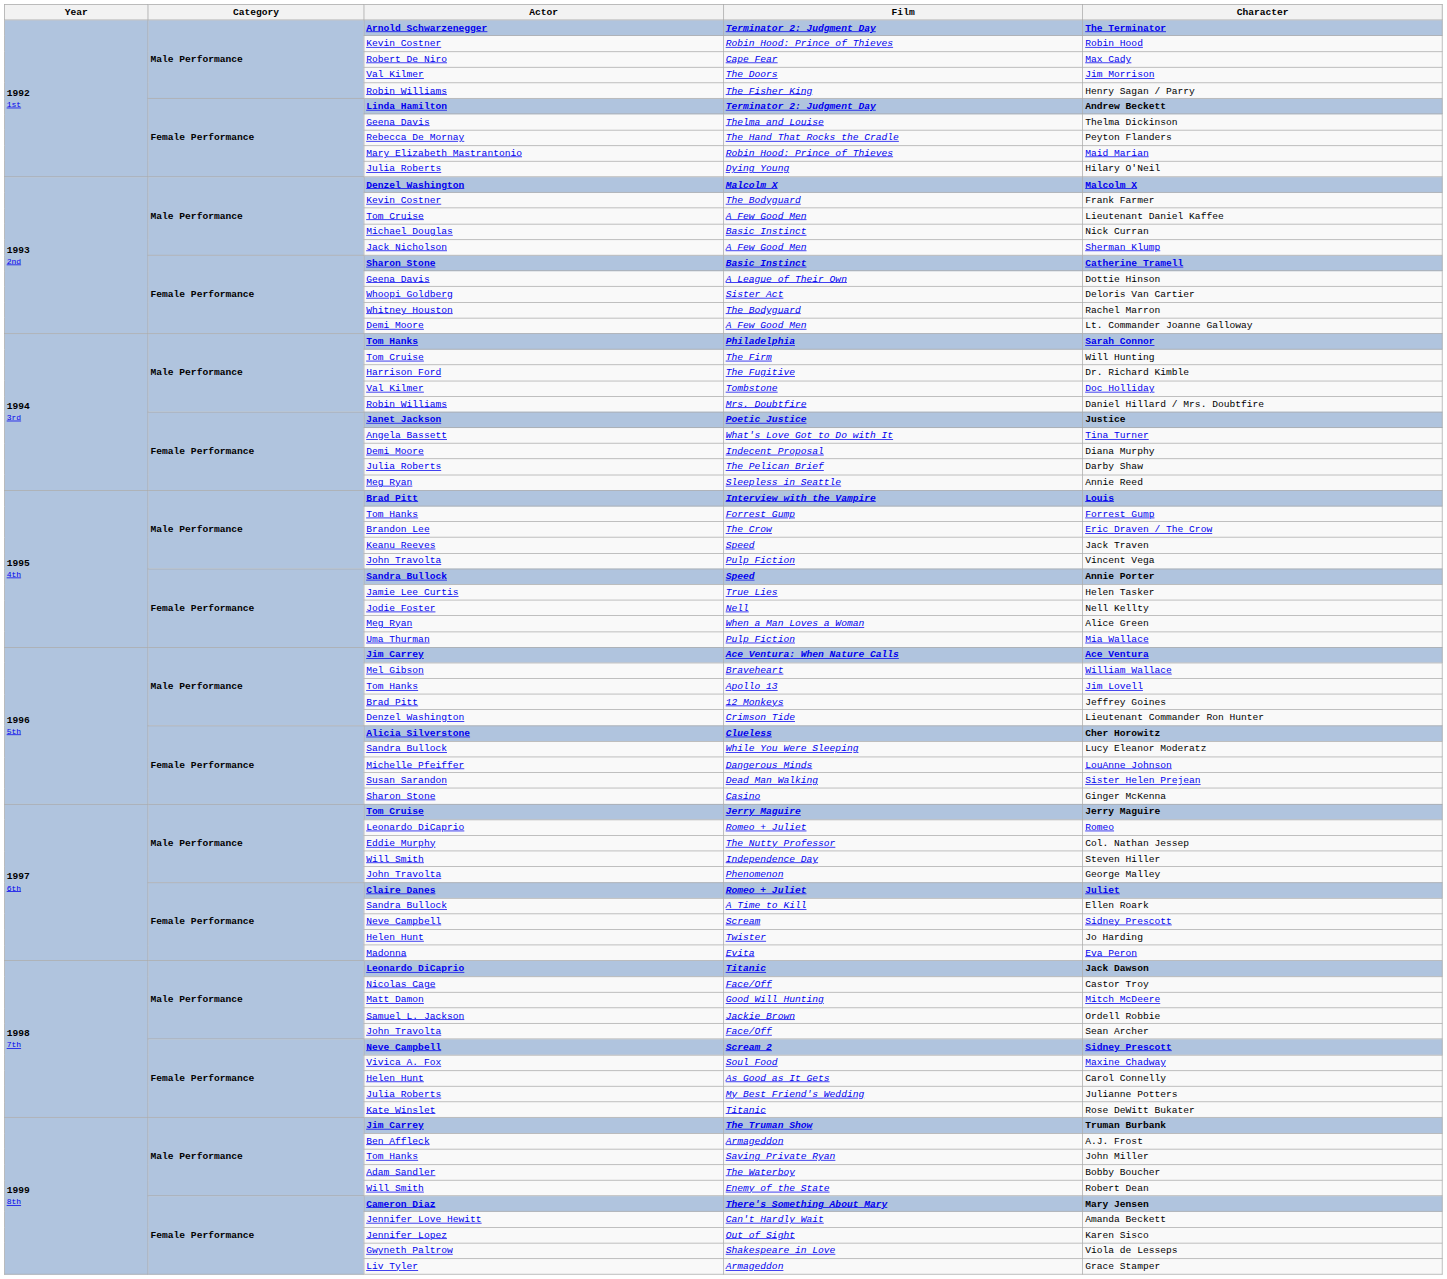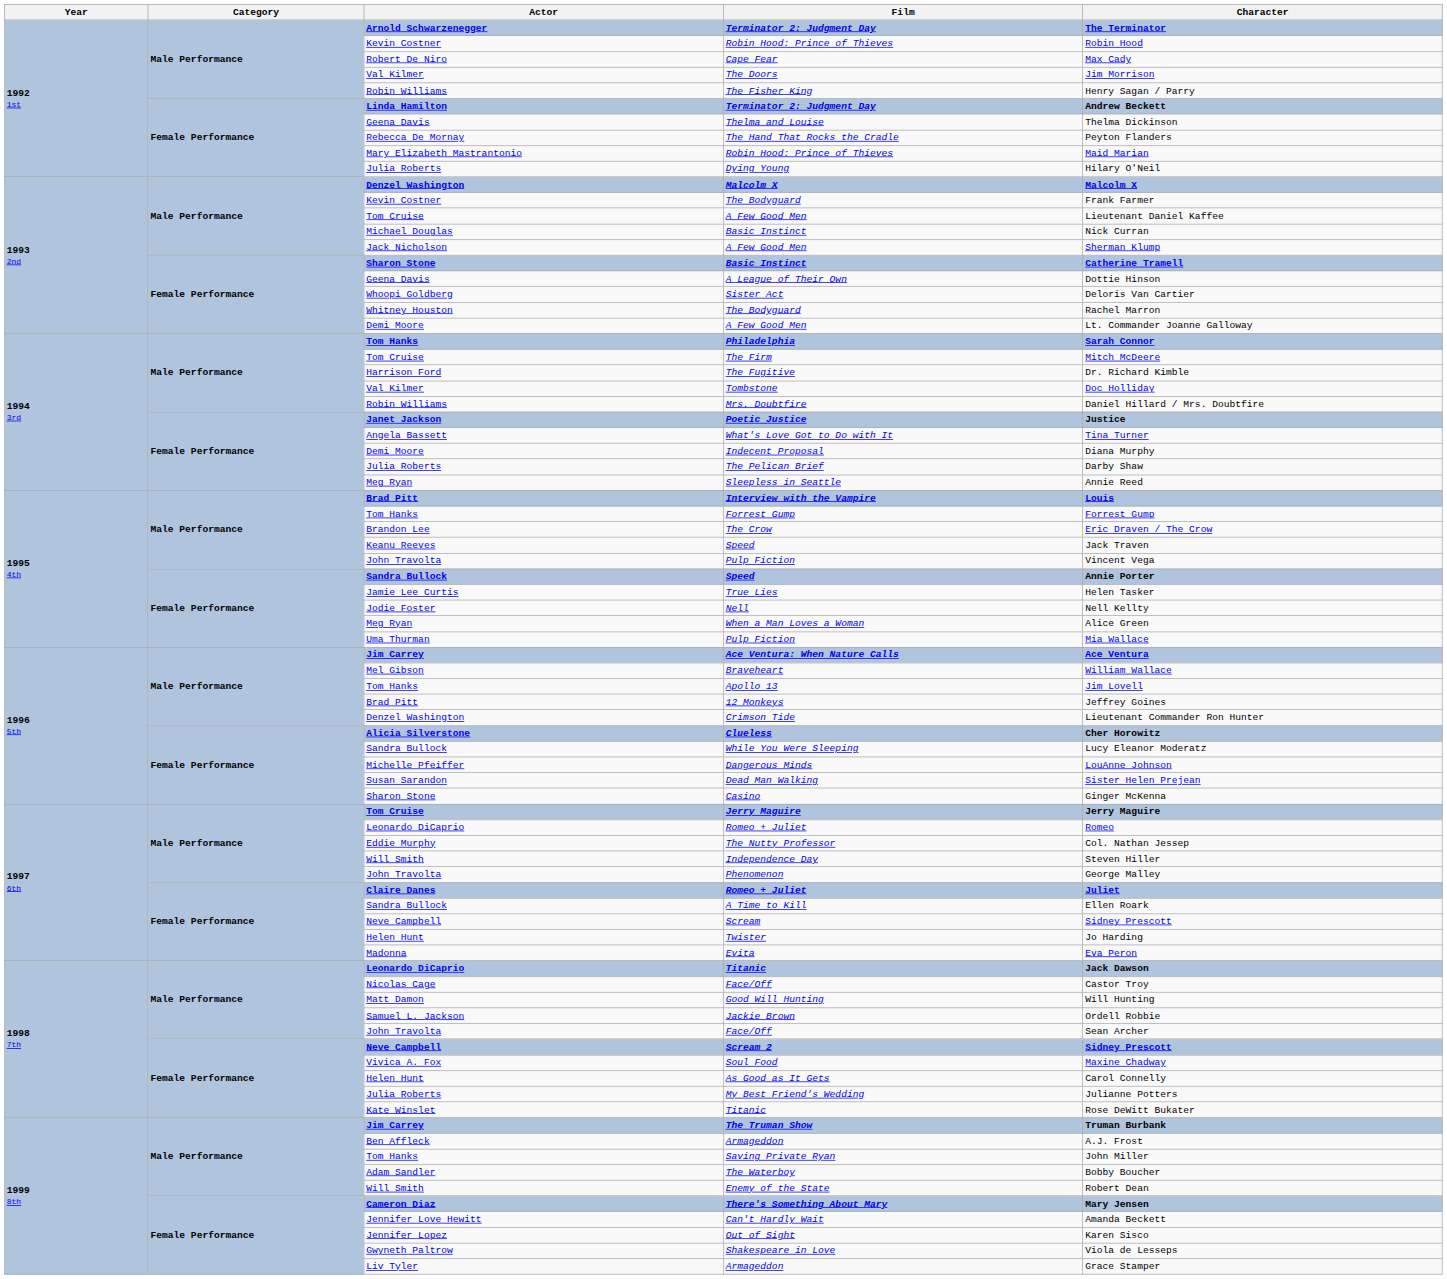The Firm | Character: Will Hunting -> Mitch McDeere
Good Will Hunting | Character: Mitch McDeere -> Will Hunting
